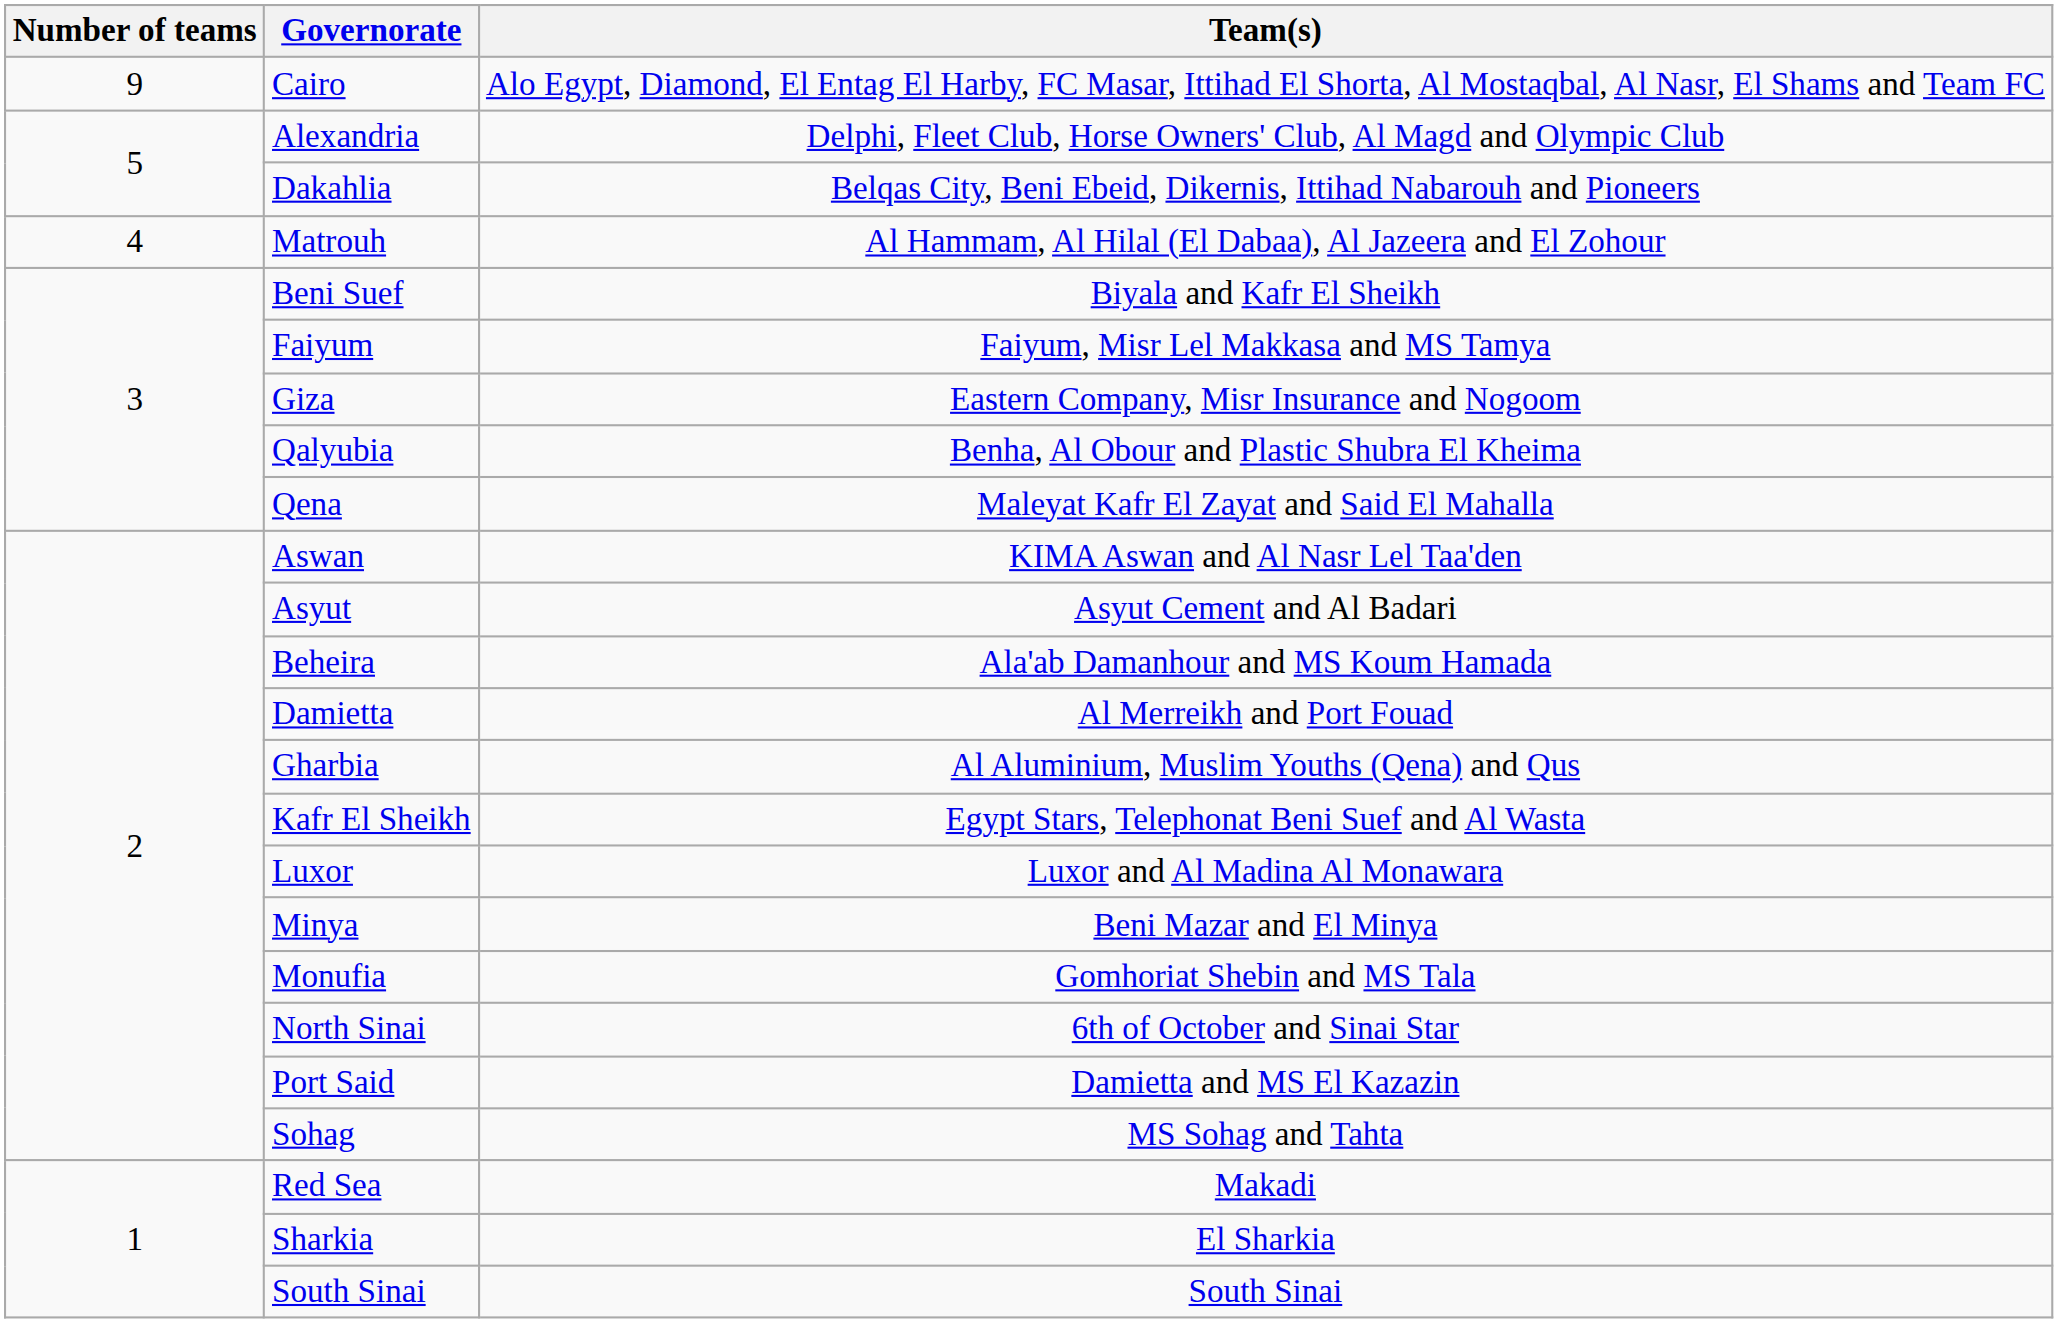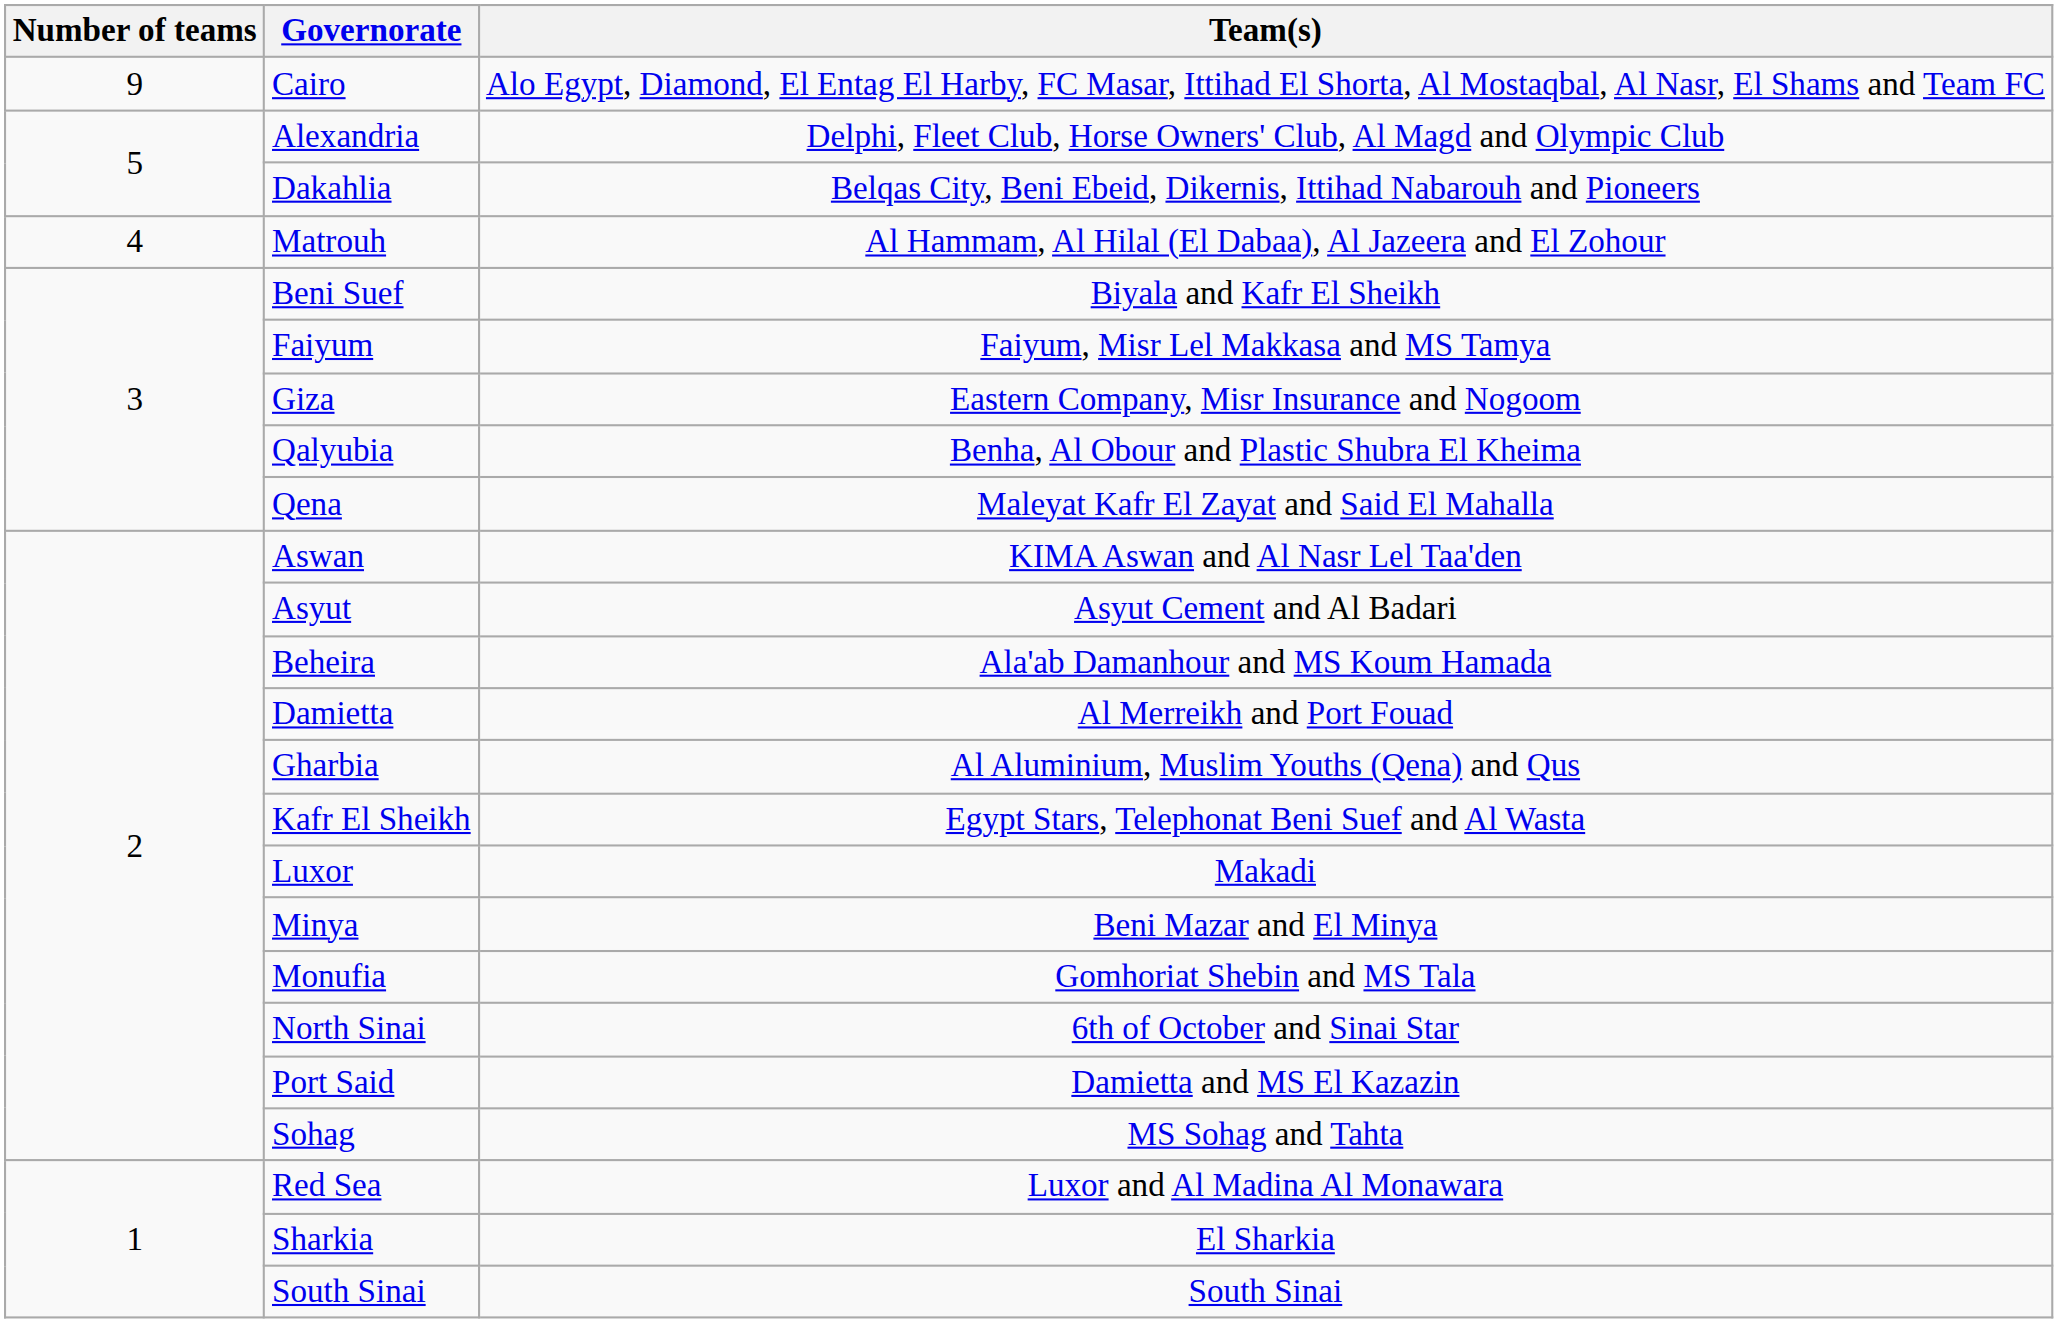Luxor | Team(s): Luxor and Al Madina Al Monawara -> Makadi
Red Sea | Team(s): Makadi -> Luxor and Al Madina Al Monawara
